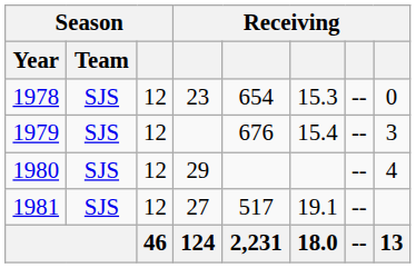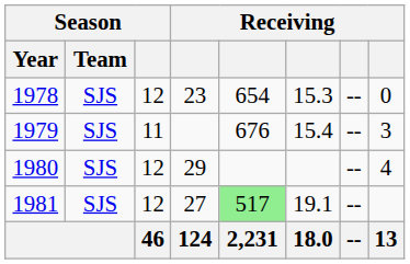1979 | Season: 12 -> 11
1981 | column 5: no background -> lightgreen background
